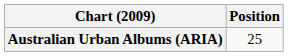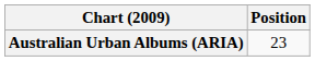Australian Urban Albums (ARIA) | Position: 25 -> 23
